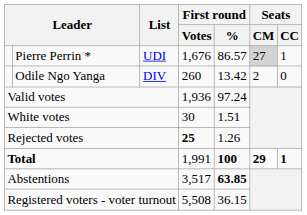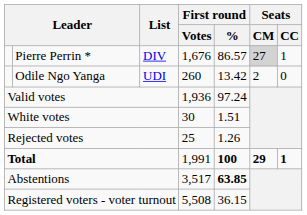Pierre Perrin * | List: UDI -> DIV
Odile Ngo Yanga | List: DIV -> UDI
Rejected votes | First round / Votes: bold -> normal
